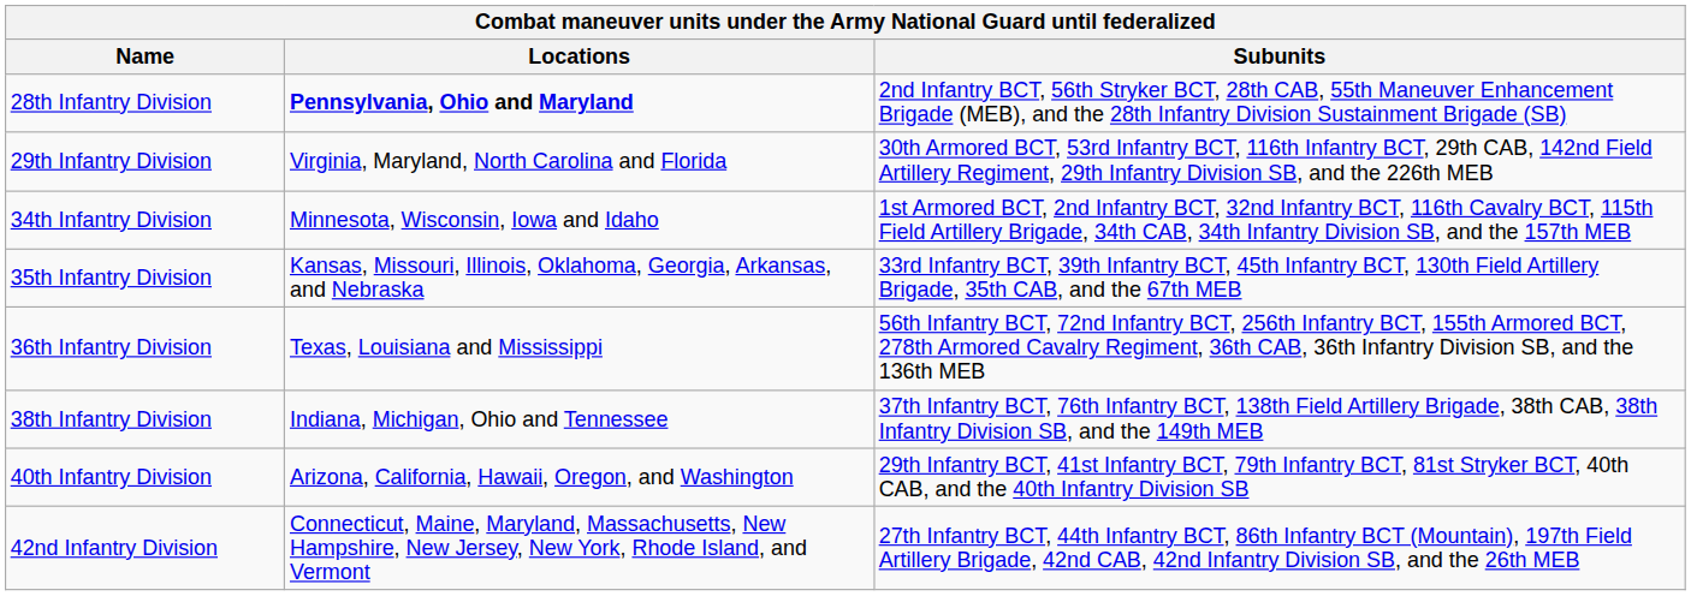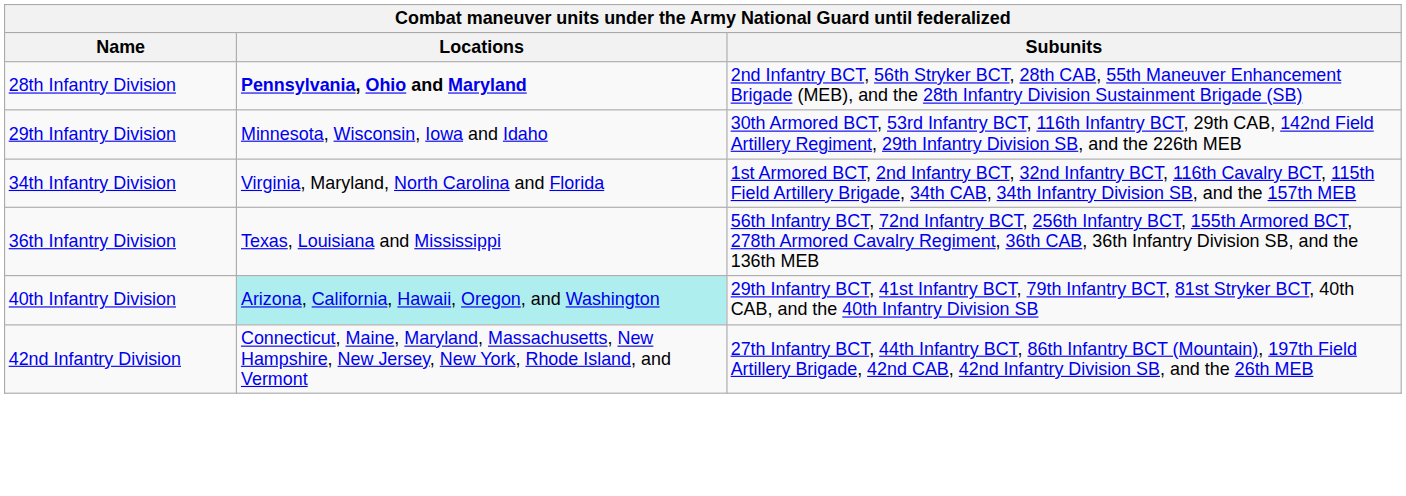29th Infantry Division | Locations: Virginia, Maryland, North Carolina and Florida -> Minnesota, Wisconsin, Iowa and Idaho
34th Infantry Division | Locations: Minnesota, Wisconsin, Iowa and Idaho -> Virginia, Maryland, North Carolina and Florida
- row: 35th Infantry Division | Kansas, Missouri, Illinois, Oklahoma, Georgia, Arkansas, and Nebraska | 33rd Infantry BCT, 39th Infantry BCT, 45th Infantry BCT, 130th Field Artillery Brigade, 35th CAB, and the 67th MEB
- row: 38th Infantry Division | Indiana, Michigan, Ohio and Tennessee | 37th Infantry BCT, 76th Infantry BCT, 138th Field Artillery Brigade, 38th CAB, 38th Infantry Division SB, and the 149th MEB
40th Infantry Division | Locations: no background -> paleturquoise background
